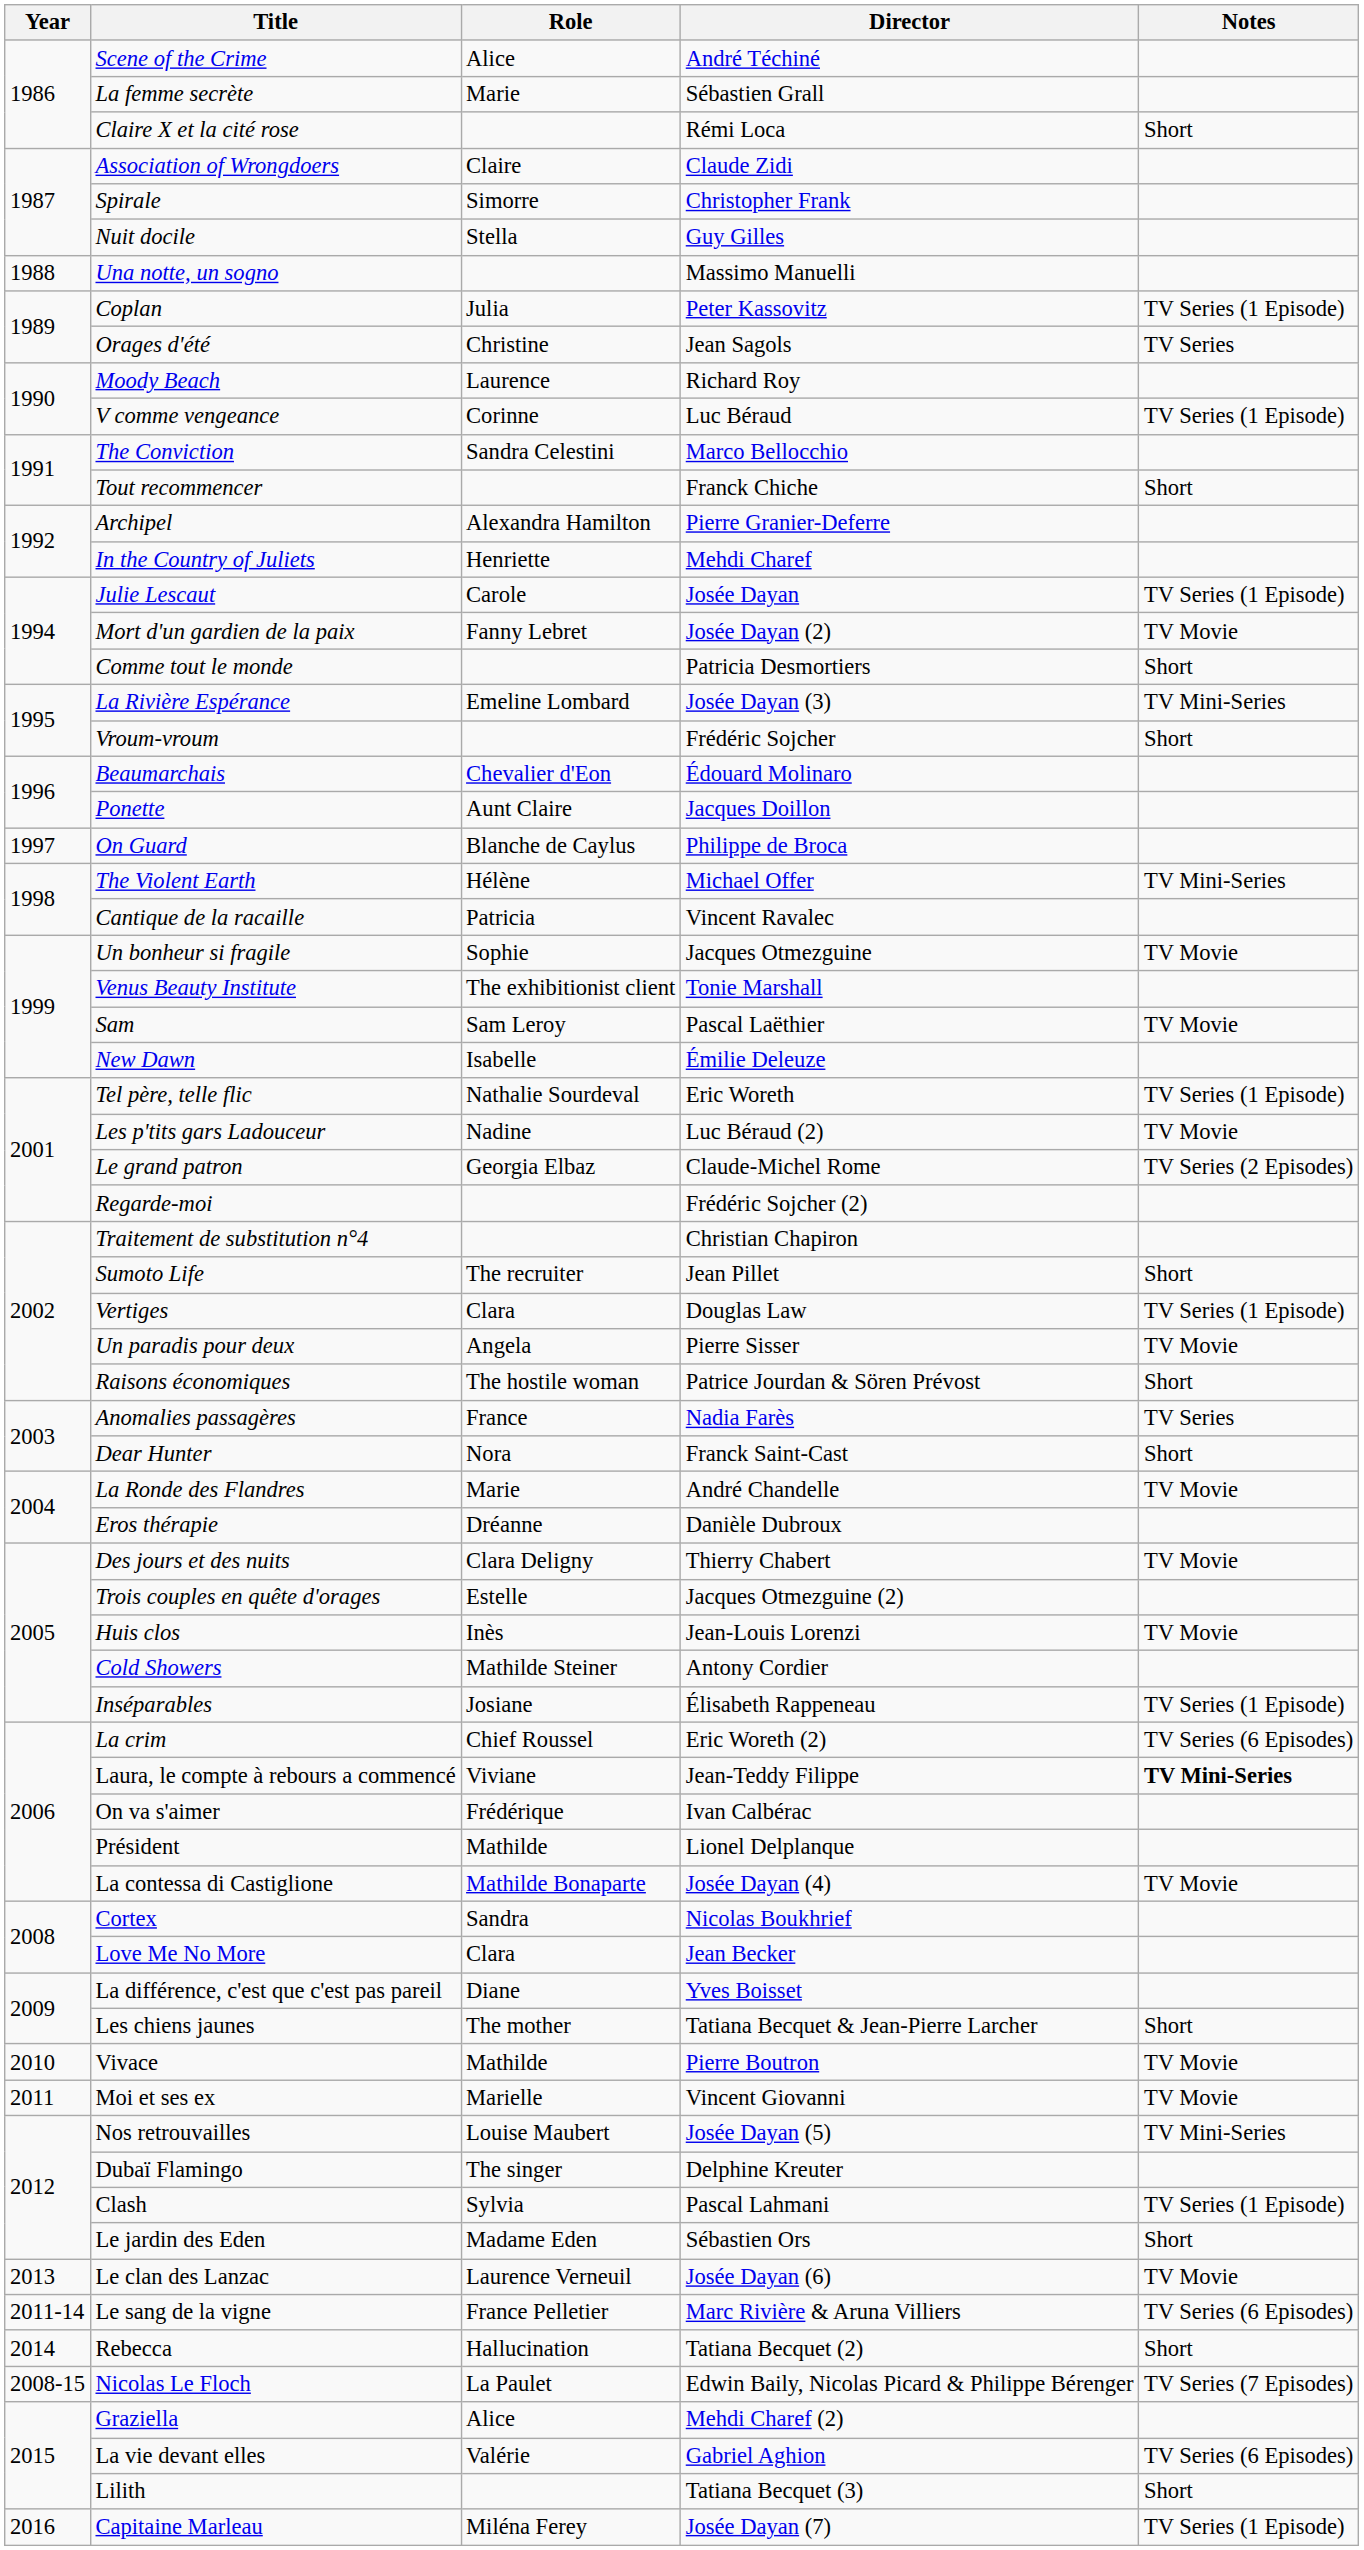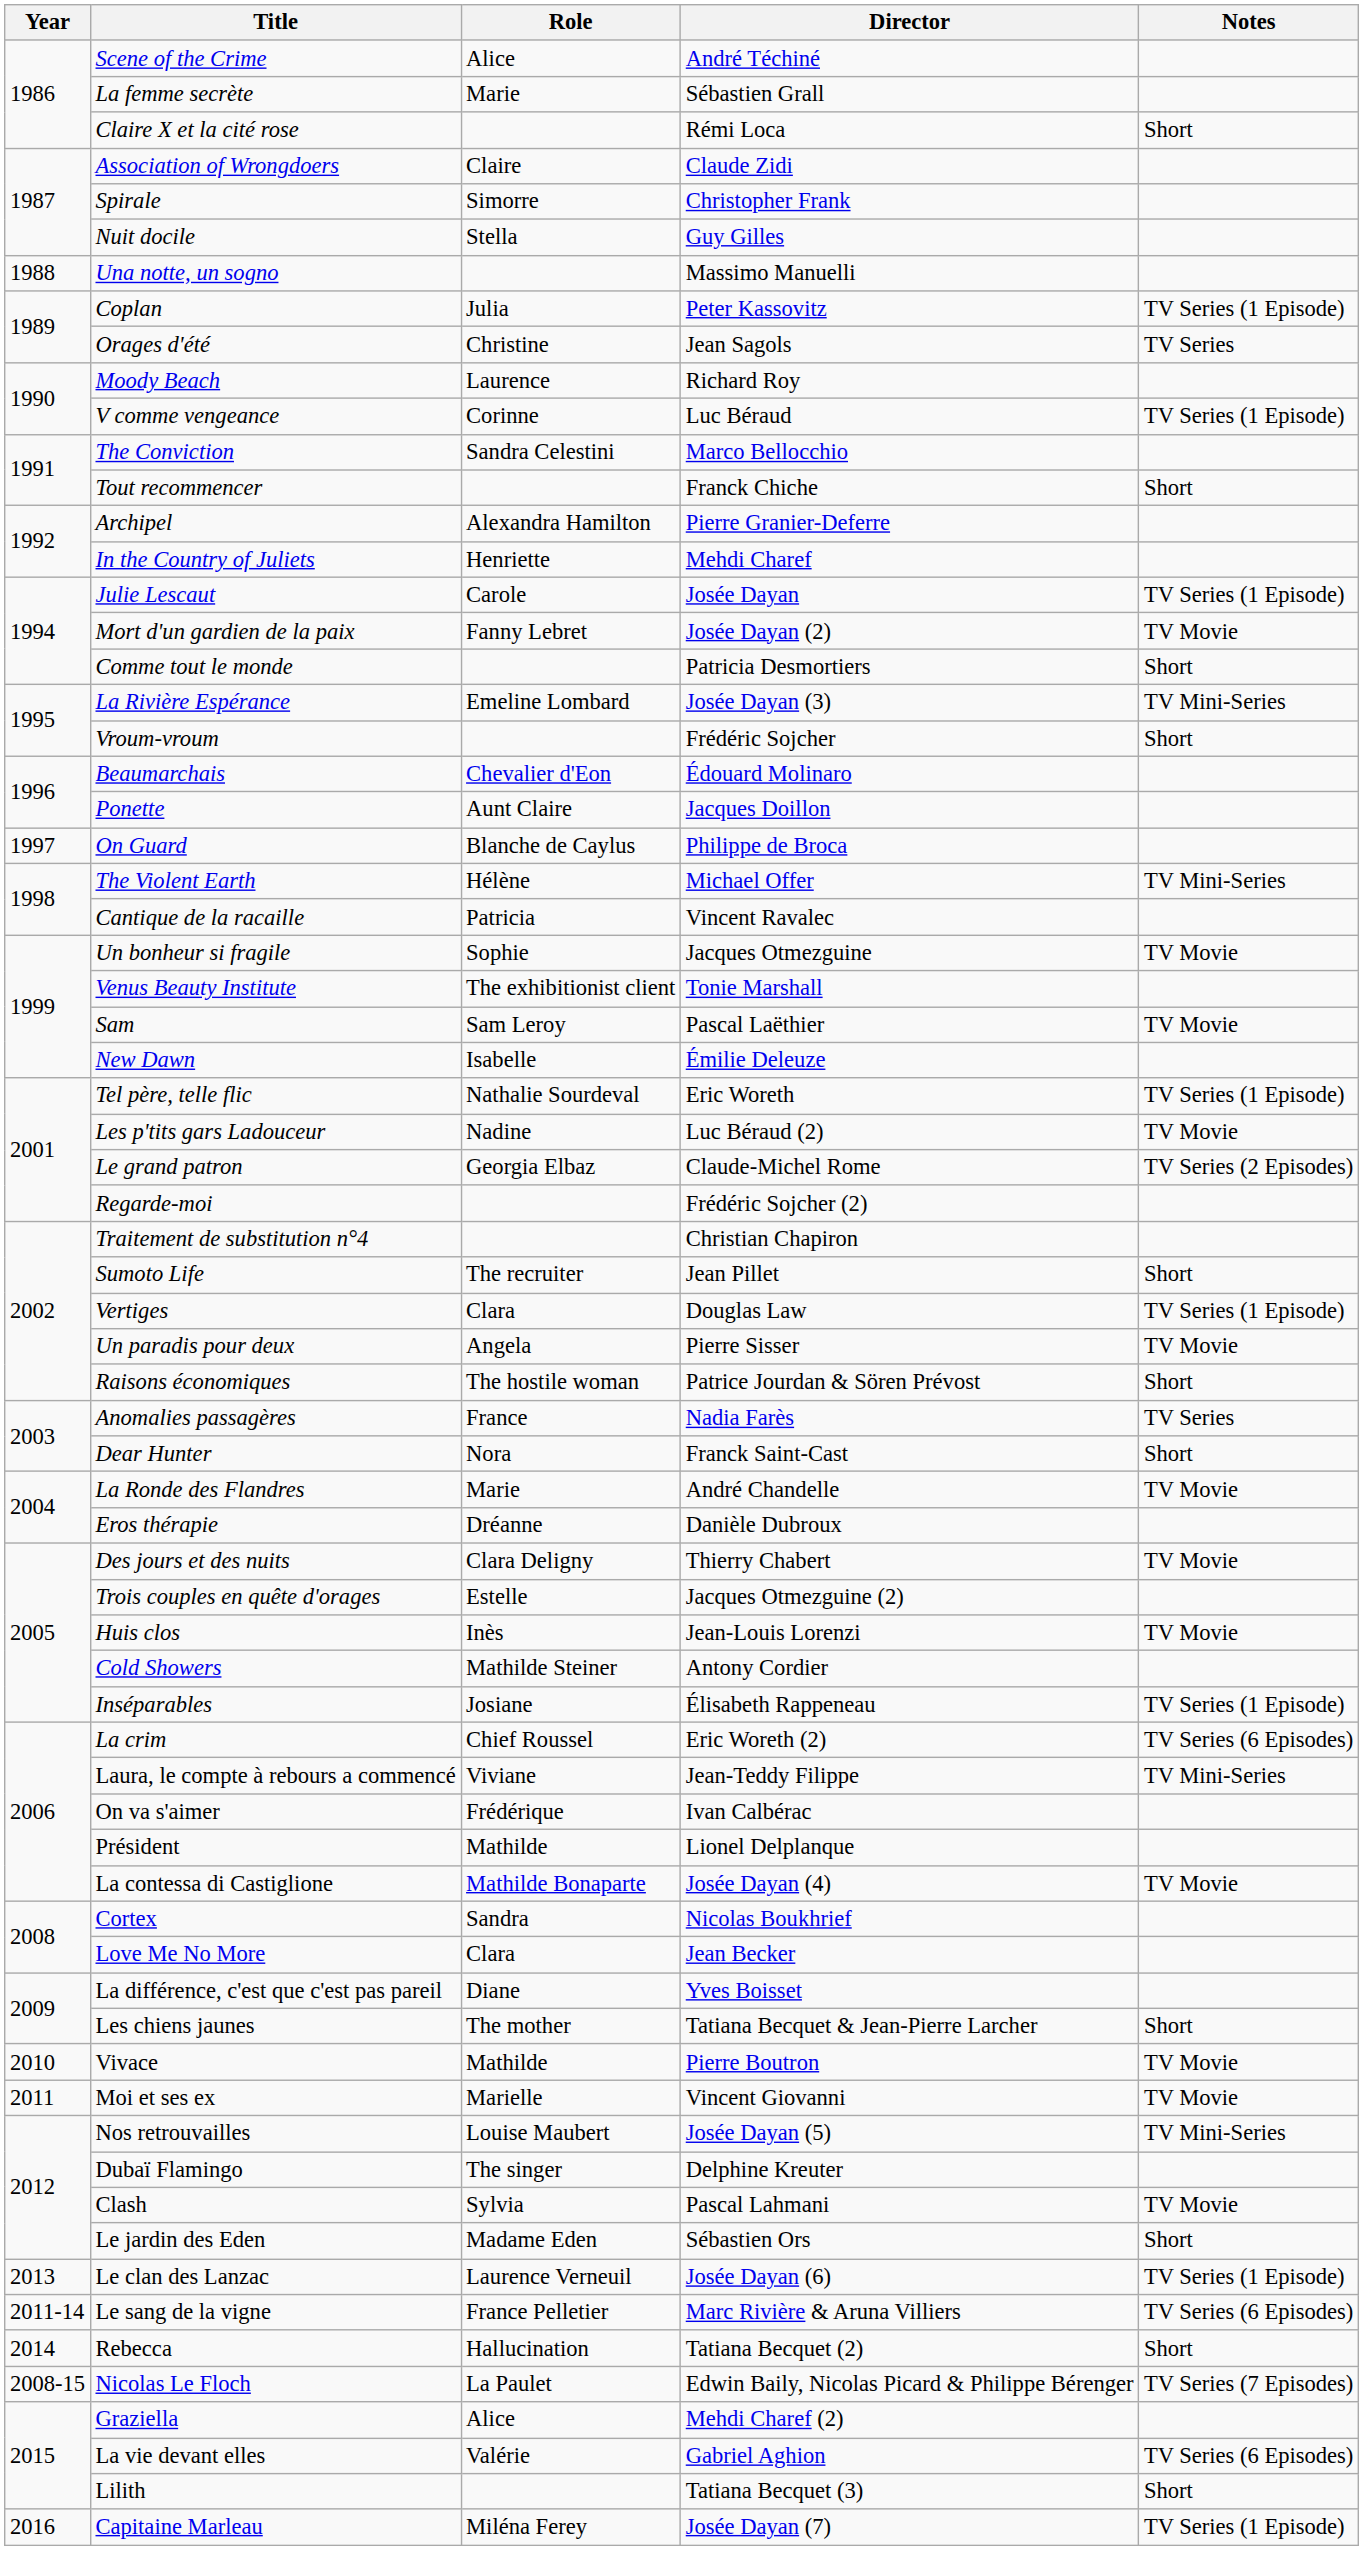Laura, le compte à rebours a commencé | Notes: bold -> normal
Clash | Notes: TV Series (1 Episode) -> TV Movie
Le clan des Lanzac | Notes: TV Movie -> TV Series (1 Episode)
